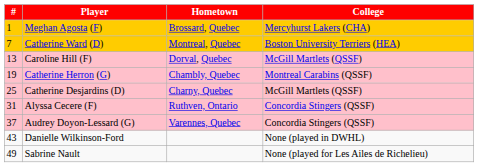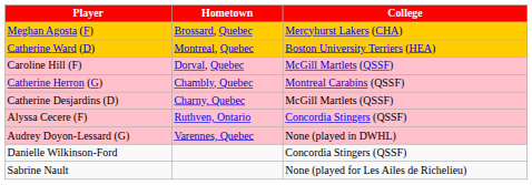- column: # | 1 | 7 | 13 | 19 | 25 | 31 | 37 | 43 | 49
Audrey Doyon-Lessard (G) | College: Concordia Stingers (QSSF) -> None (played in DWHL)
Danielle Wilkinson-Ford | College: None (played in DWHL) -> Concordia Stingers (QSSF)
